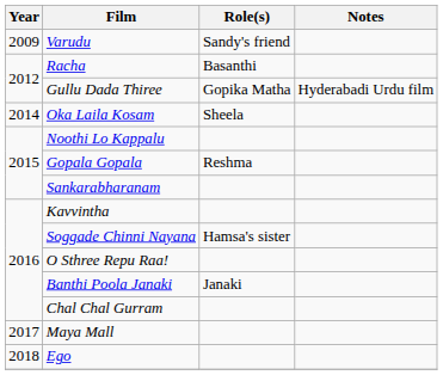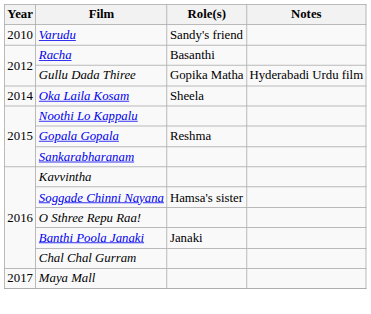Varudu | Year: 2009 -> 2010
- row: 2018 | Ego
